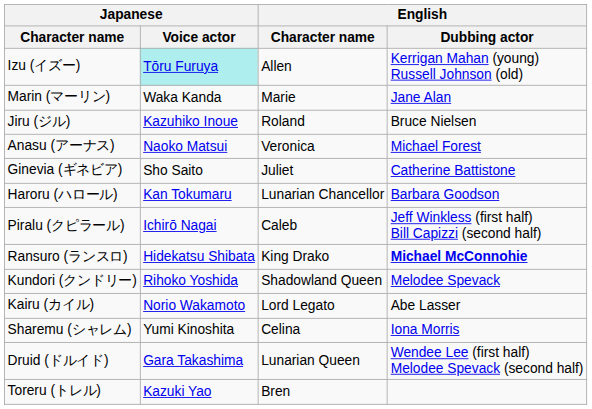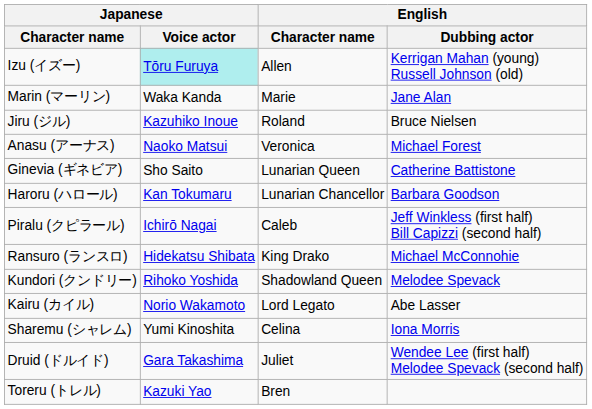Ginevia (ギネビア) | English / Character name: Juliet -> Lunarian Queen
Ransuro (ランスロ) | English / Dubbing actor: bold -> normal
Druid (ドルイド) | English / Character name: Lunarian Queen -> Juliet
